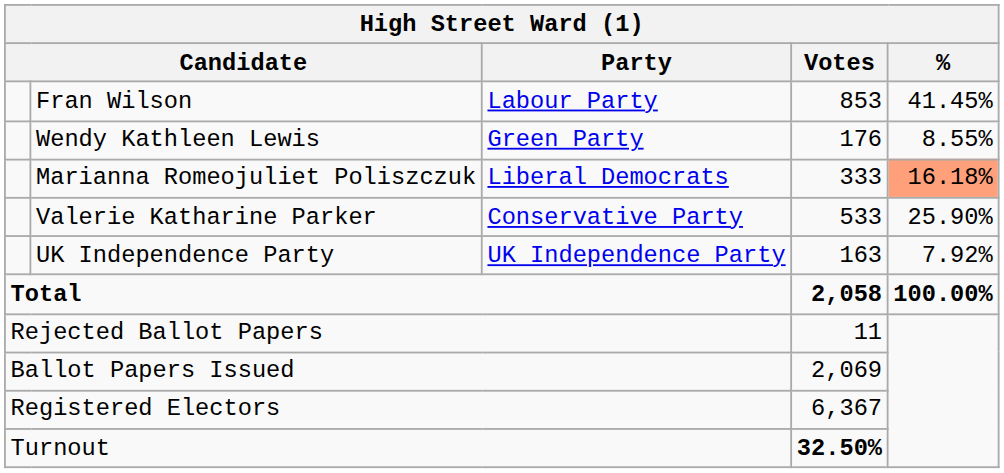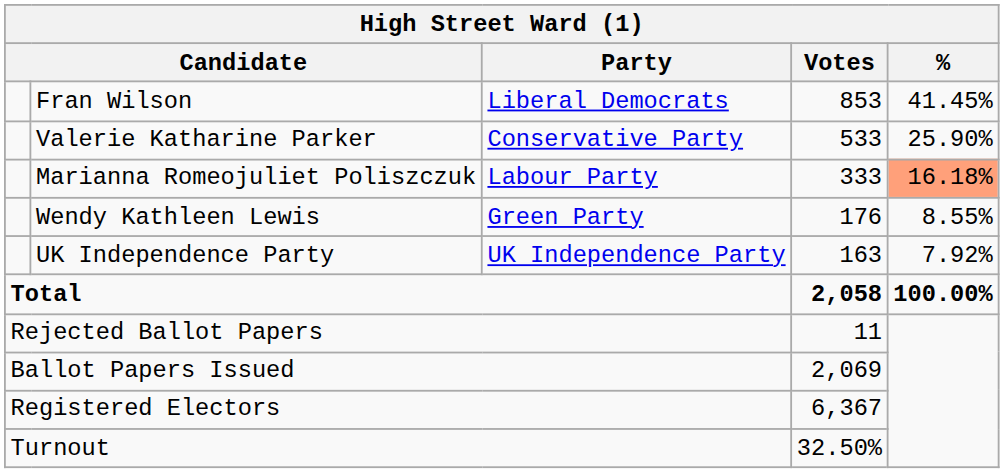Fran Wilson | Party: Labour Party -> Liberal Democrats
rows swapped: Valerie Katharine Parker <-> Wendy Kathleen Lewis
Marianna Romeojuliet Poliszczuk | Party: Liberal Democrats -> Labour Party
Turnout | Votes: bold -> normal
